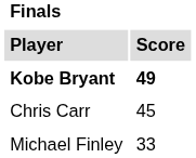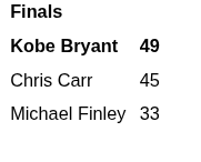- row: Player | Score
